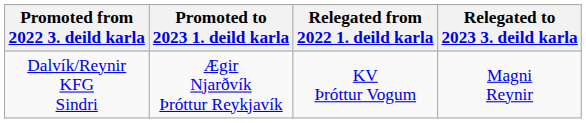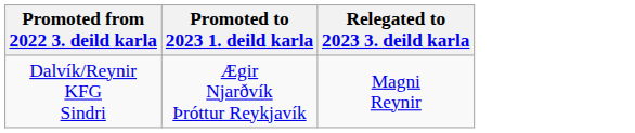- column: Relegated from 2022 1. deild karla | KV Þróttur Vogum
